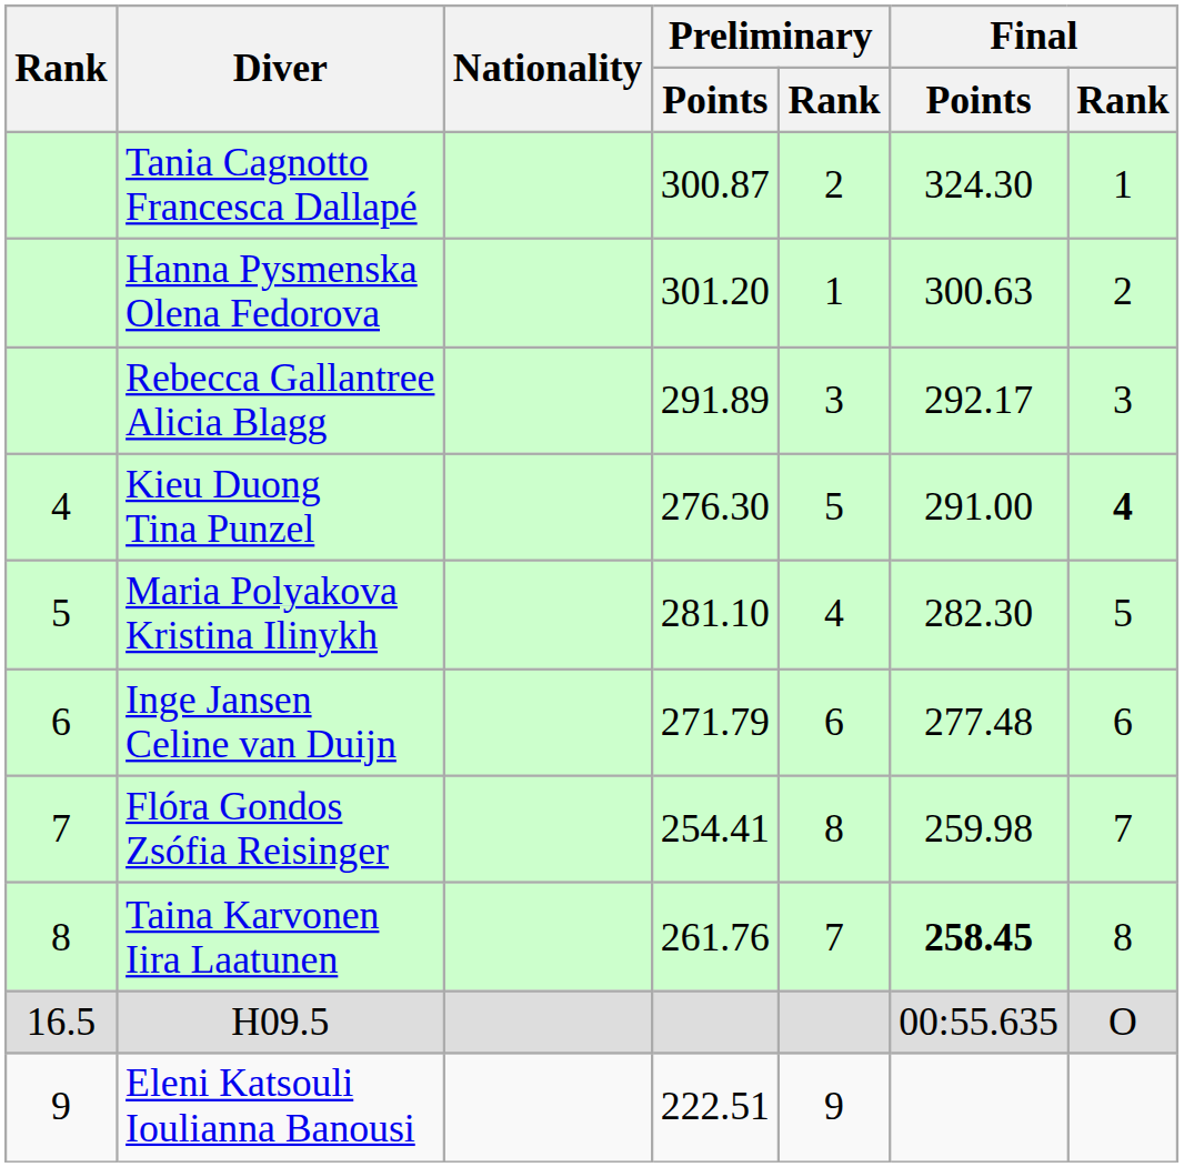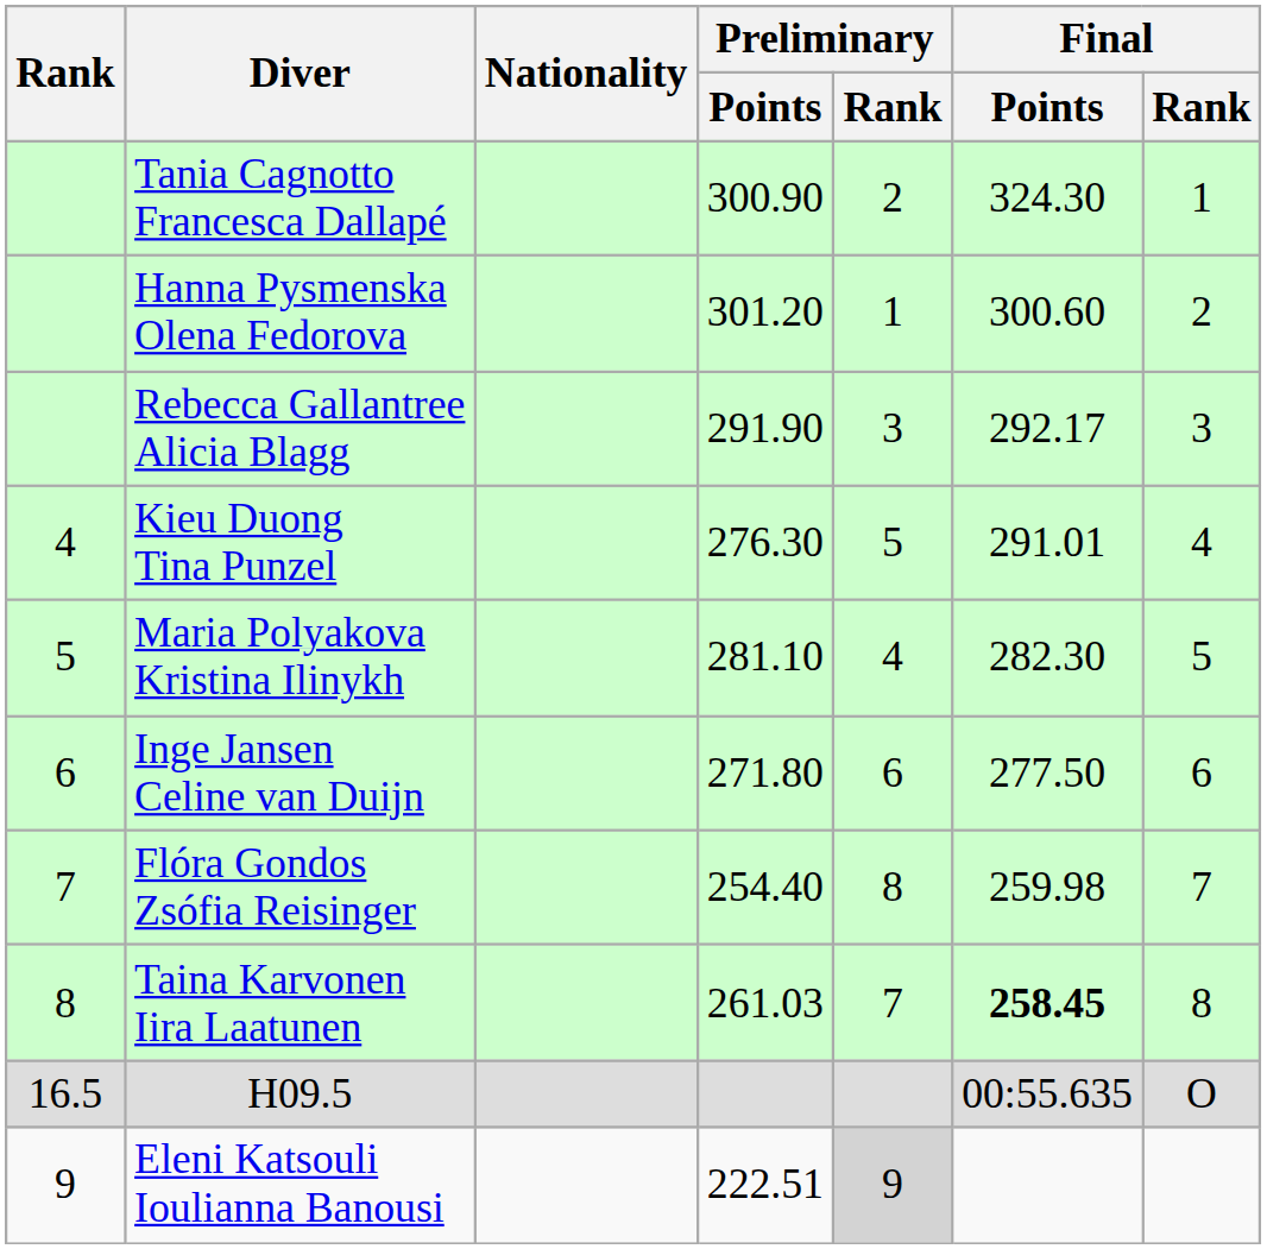Tania Cagnotto Francesca Dallapé | Preliminary / Points: 300.87 -> 300.90
Hanna Pysmenska Olena Fedorova | Final / Points: 300.63 -> 300.60
Rebecca Gallantree Alicia Blagg | Preliminary / Points: 291.89 -> 291.90
Kieu Duong Tina Punzel | Final / Points: 291.00 -> 291.01
Kieu Duong Tina Punzel | Final / Rank: bold -> normal
Inge Jansen Celine van Duijn | Preliminary / Points: 271.79 -> 271.80
Inge Jansen Celine van Duijn | Final / Points: 277.48 -> 277.50
Flóra Gondos Zsófia Reisinger | Preliminary / Points: 254.41 -> 254.40
Taina Karvonen Iira Laatunen | Preliminary / Points: 261.76 -> 261.03
Eleni Katsouli Ioulianna Banousi | Preliminary / Rank: no background -> lightgrey background
